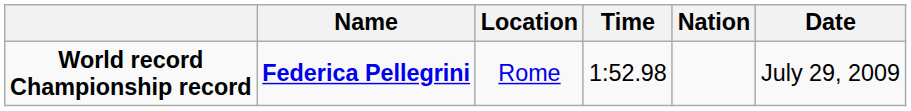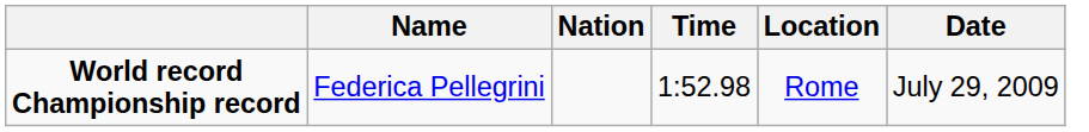columns swapped: Nation <-> Location
World record Championship record | Name: bold -> normal
